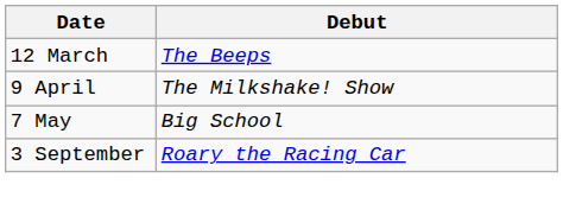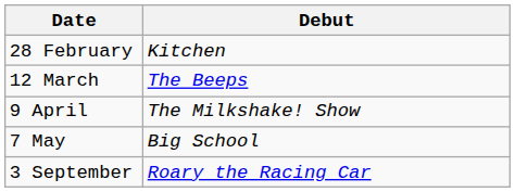+ row: 28 February | Kitchen
